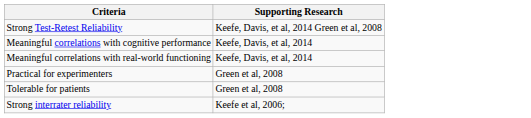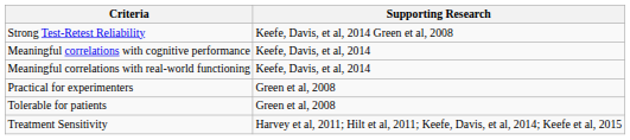+ row: Treatment Sensitivity | Harvey et al, 2011; Hilt et al, 2011; Keefe, Davis, et al, 2014; Keefe et al, 2015
- row: Strong interrater reliability | Keefe et al, 2006;
